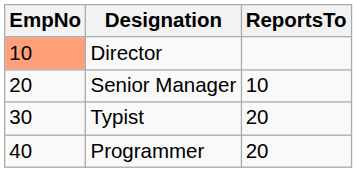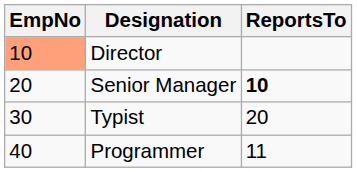Senior Manager | ReportsTo: normal -> bold
Programmer | ReportsTo: 20 -> 11
